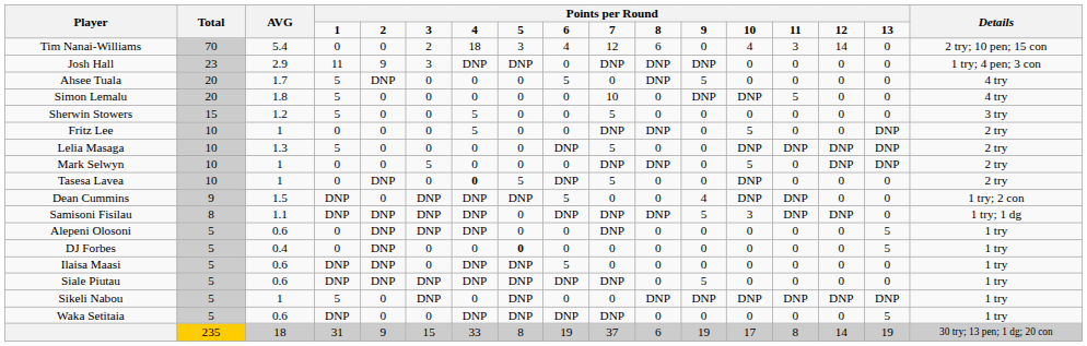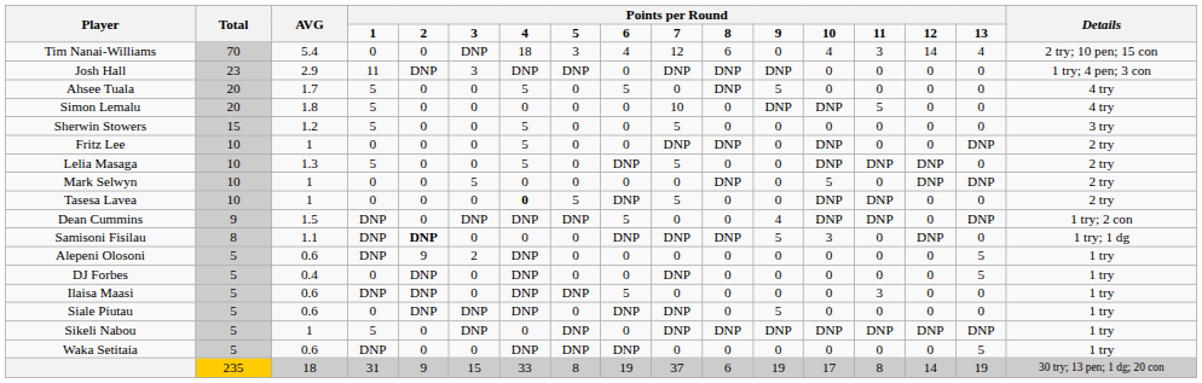Tim Nanai-Williams | column 6: 2 -> DNP
Tim Nanai-Williams | column 16: 0 -> 4
Josh Hall | column 5: 9 -> DNP
Ahsee Tuala | column 5: DNP -> 0
Ahsee Tuala | column 7: 0 -> 5
Fritz Lee | column 13: 5 -> DNP
Lelia Masaga | column 7: 0 -> 5
Lelia Masaga | column 16: DNP -> 0
Mark Selwyn | column 10: DNP -> 0
Tasesa Lavea | column 5: DNP -> 0
Tasesa Lavea | column 14: 0 -> DNP
Dean Cummins | column 16: 0 -> DNP
Samisoni Fisilau | column 5: normal -> bold
Samisoni Fisilau | column 6: DNP -> 0
Samisoni Fisilau | column 7: DNP -> 0
Samisoni Fisilau | column 14: DNP -> 0
Alepeni Olosoni | column 4: 0 -> DNP
Alepeni Olosoni | column 5: DNP -> 9
Alepeni Olosoni | column 6: DNP -> 2
Alepeni Olosoni | column 10: DNP -> 0
DJ Forbes | column 7: 0 -> DNP
DJ Forbes | column 8: bold -> normal
DJ Forbes | column 10: 0 -> DNP
Ilaisa Maasi | column 14: 0 -> 3
Siale Piutau | column 4: DNP -> 0
Siale Piutau | column 8: DNP -> 0
Sikeli Nabou | column 10: 0 -> DNP
Waka Setitaia | column 10: DNP -> 0
